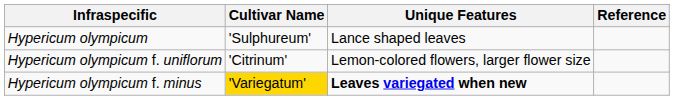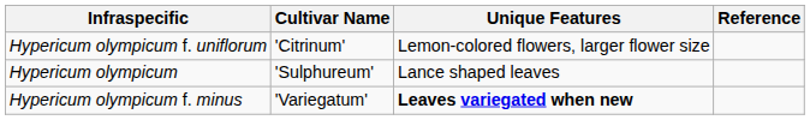rows swapped: Hypericum olympicum f. uniflorum <-> Hypericum olympicum
Hypericum olympicum f. minus | Cultivar Name: gold background -> no background
